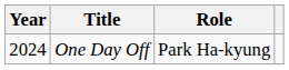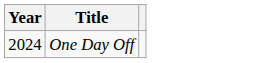- column: Role | Park Ha-kyung
